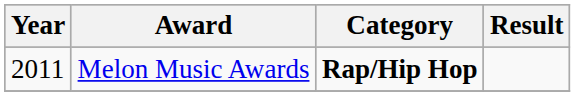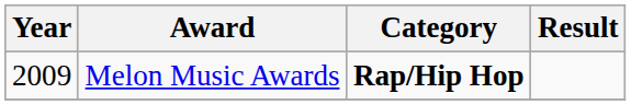Melon Music Awards | Year: 2011 -> 2009
